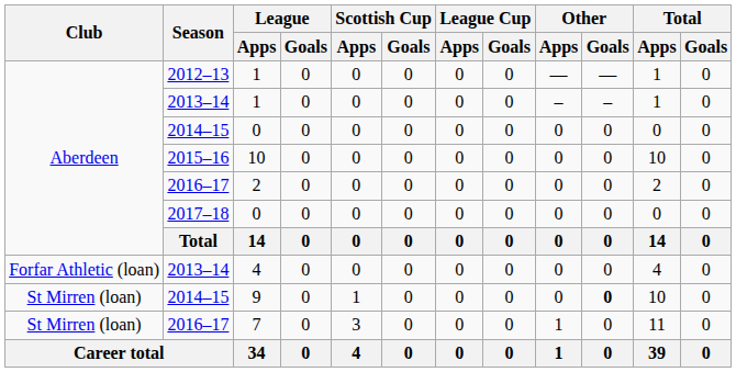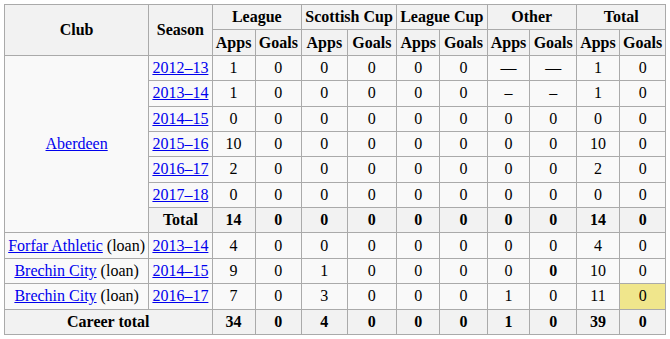9 | Club: St Mirren (loan) -> Brechin City (loan)
7 | Club: St Mirren (loan) -> Brechin City (loan)
7 | Total / Goals: no background -> khaki background
